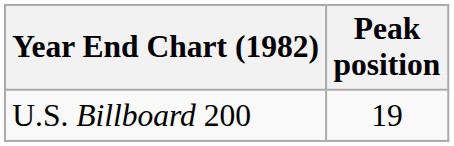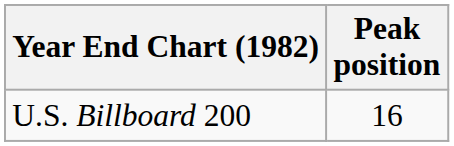U.S. Billboard 200 | Peak position: 19 -> 16
